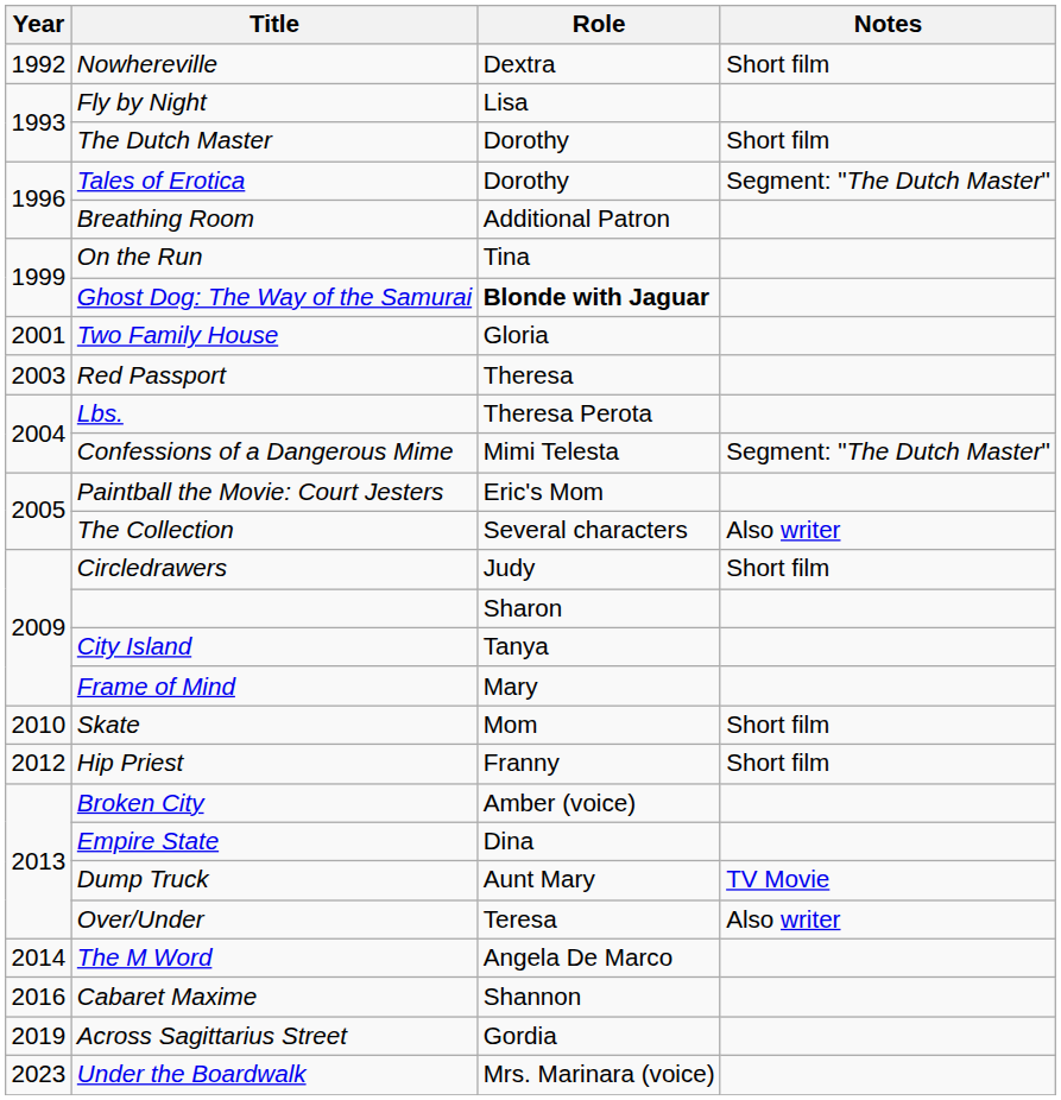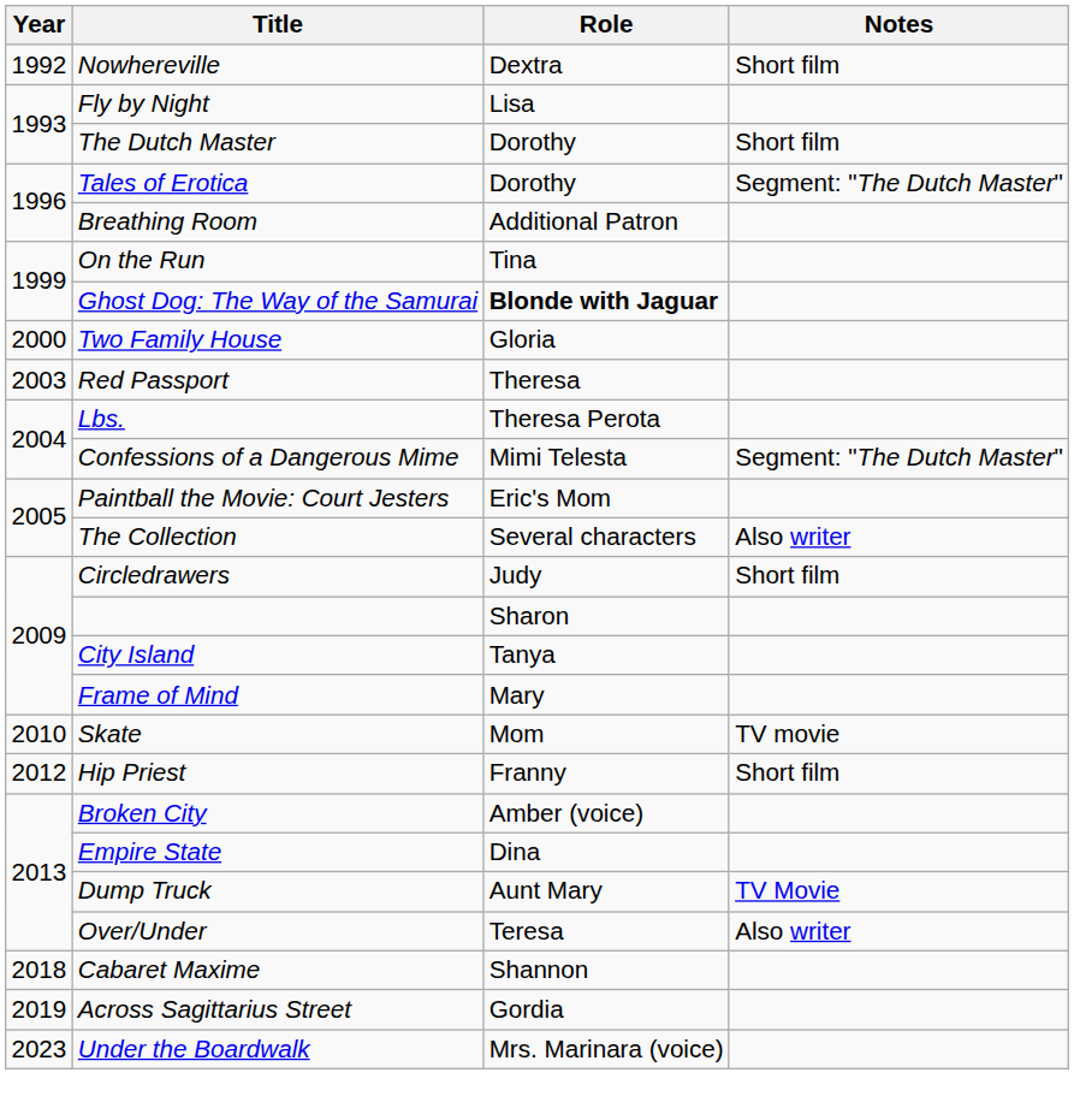Two Family House | Year: 2001 -> 2000
Skate | Notes: Short film -> TV movie
- row: 2014 | The M Word | Angela De Marco
Cabaret Maxime | Year: 2016 -> 2018
